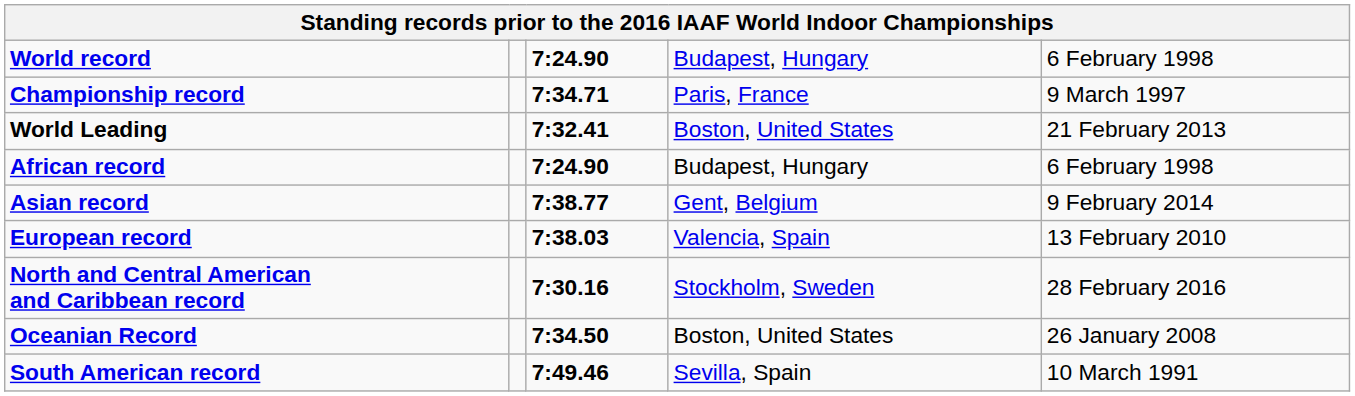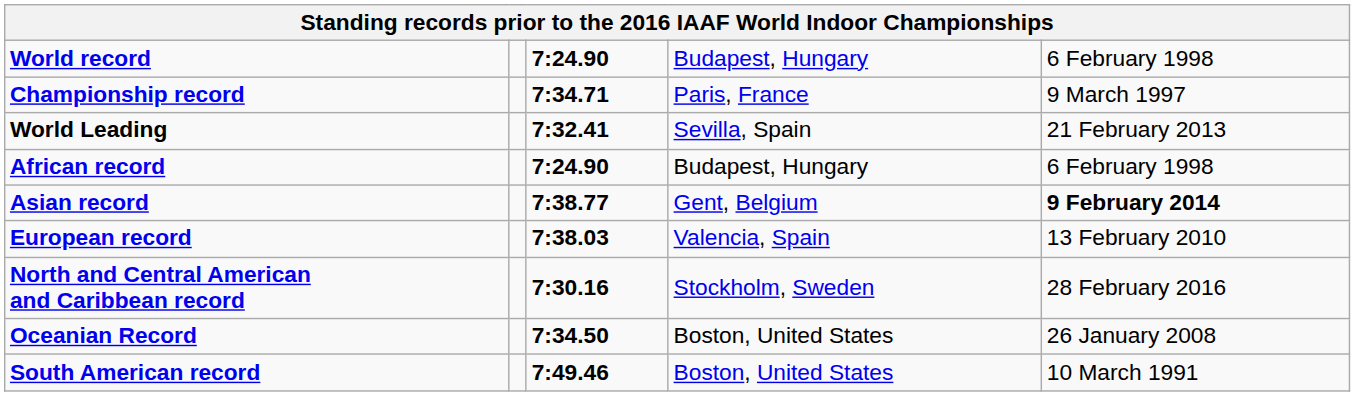World Leading | column 4: Boston, United States -> Sevilla, Spain
Asian record | column 5: normal -> bold
South American record | column 4: Sevilla, Spain -> Boston, United States
